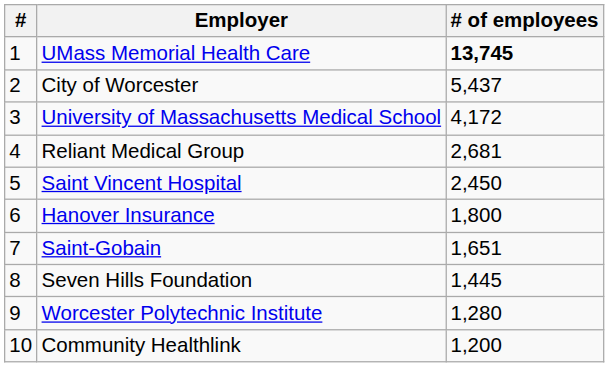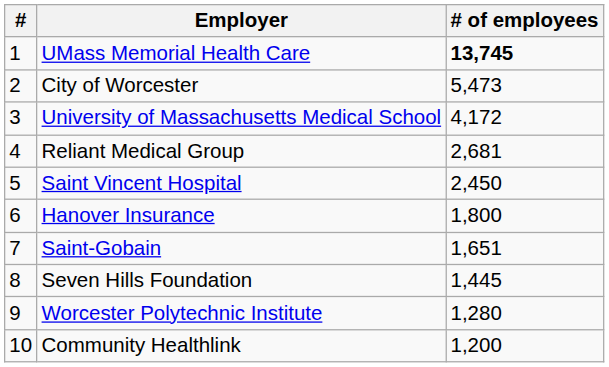City of Worcester | # of employees: 5,437 -> 5,473
